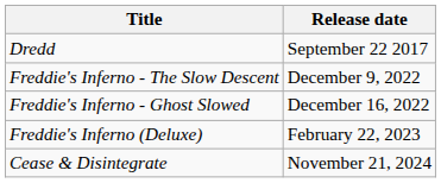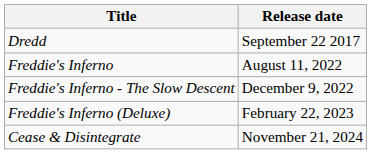+ row: Freddie's Inferno | August 11, 2022
- row: Freddie's Inferno - Ghost Slowed | December 16, 2022
